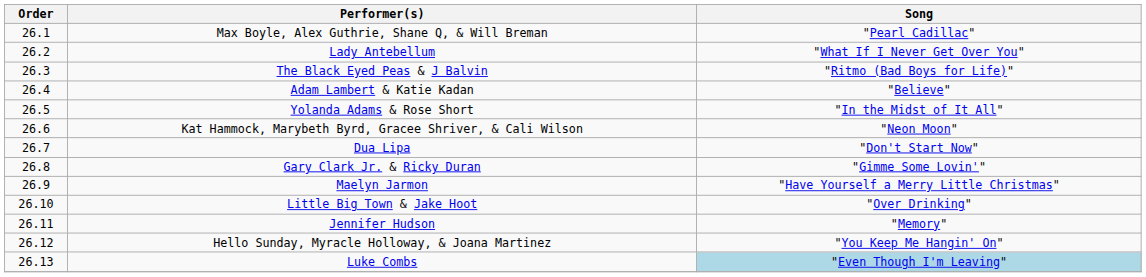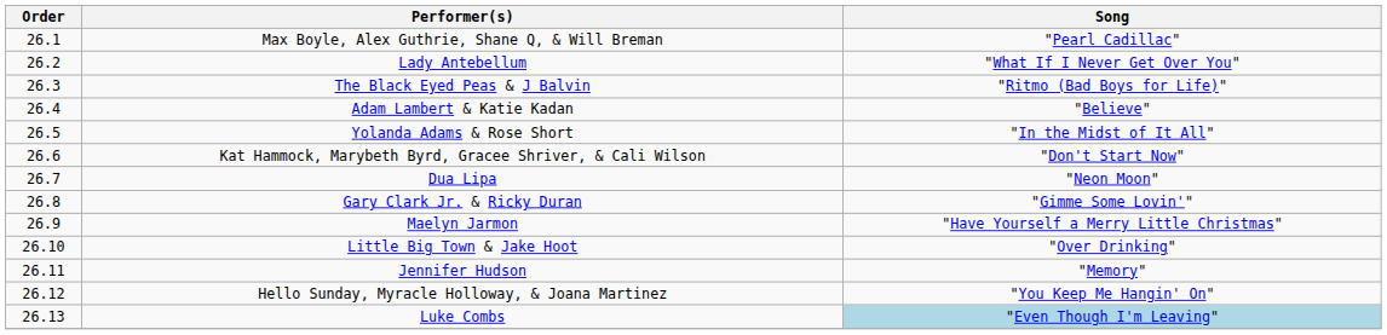Kat Hammock, Marybeth Byrd, Gracee Shriver, & Cali Wilson | Song: "Neon Moon" -> "Don't Start Now"
Dua Lipa | Song: "Don't Start Now" -> "Neon Moon"
